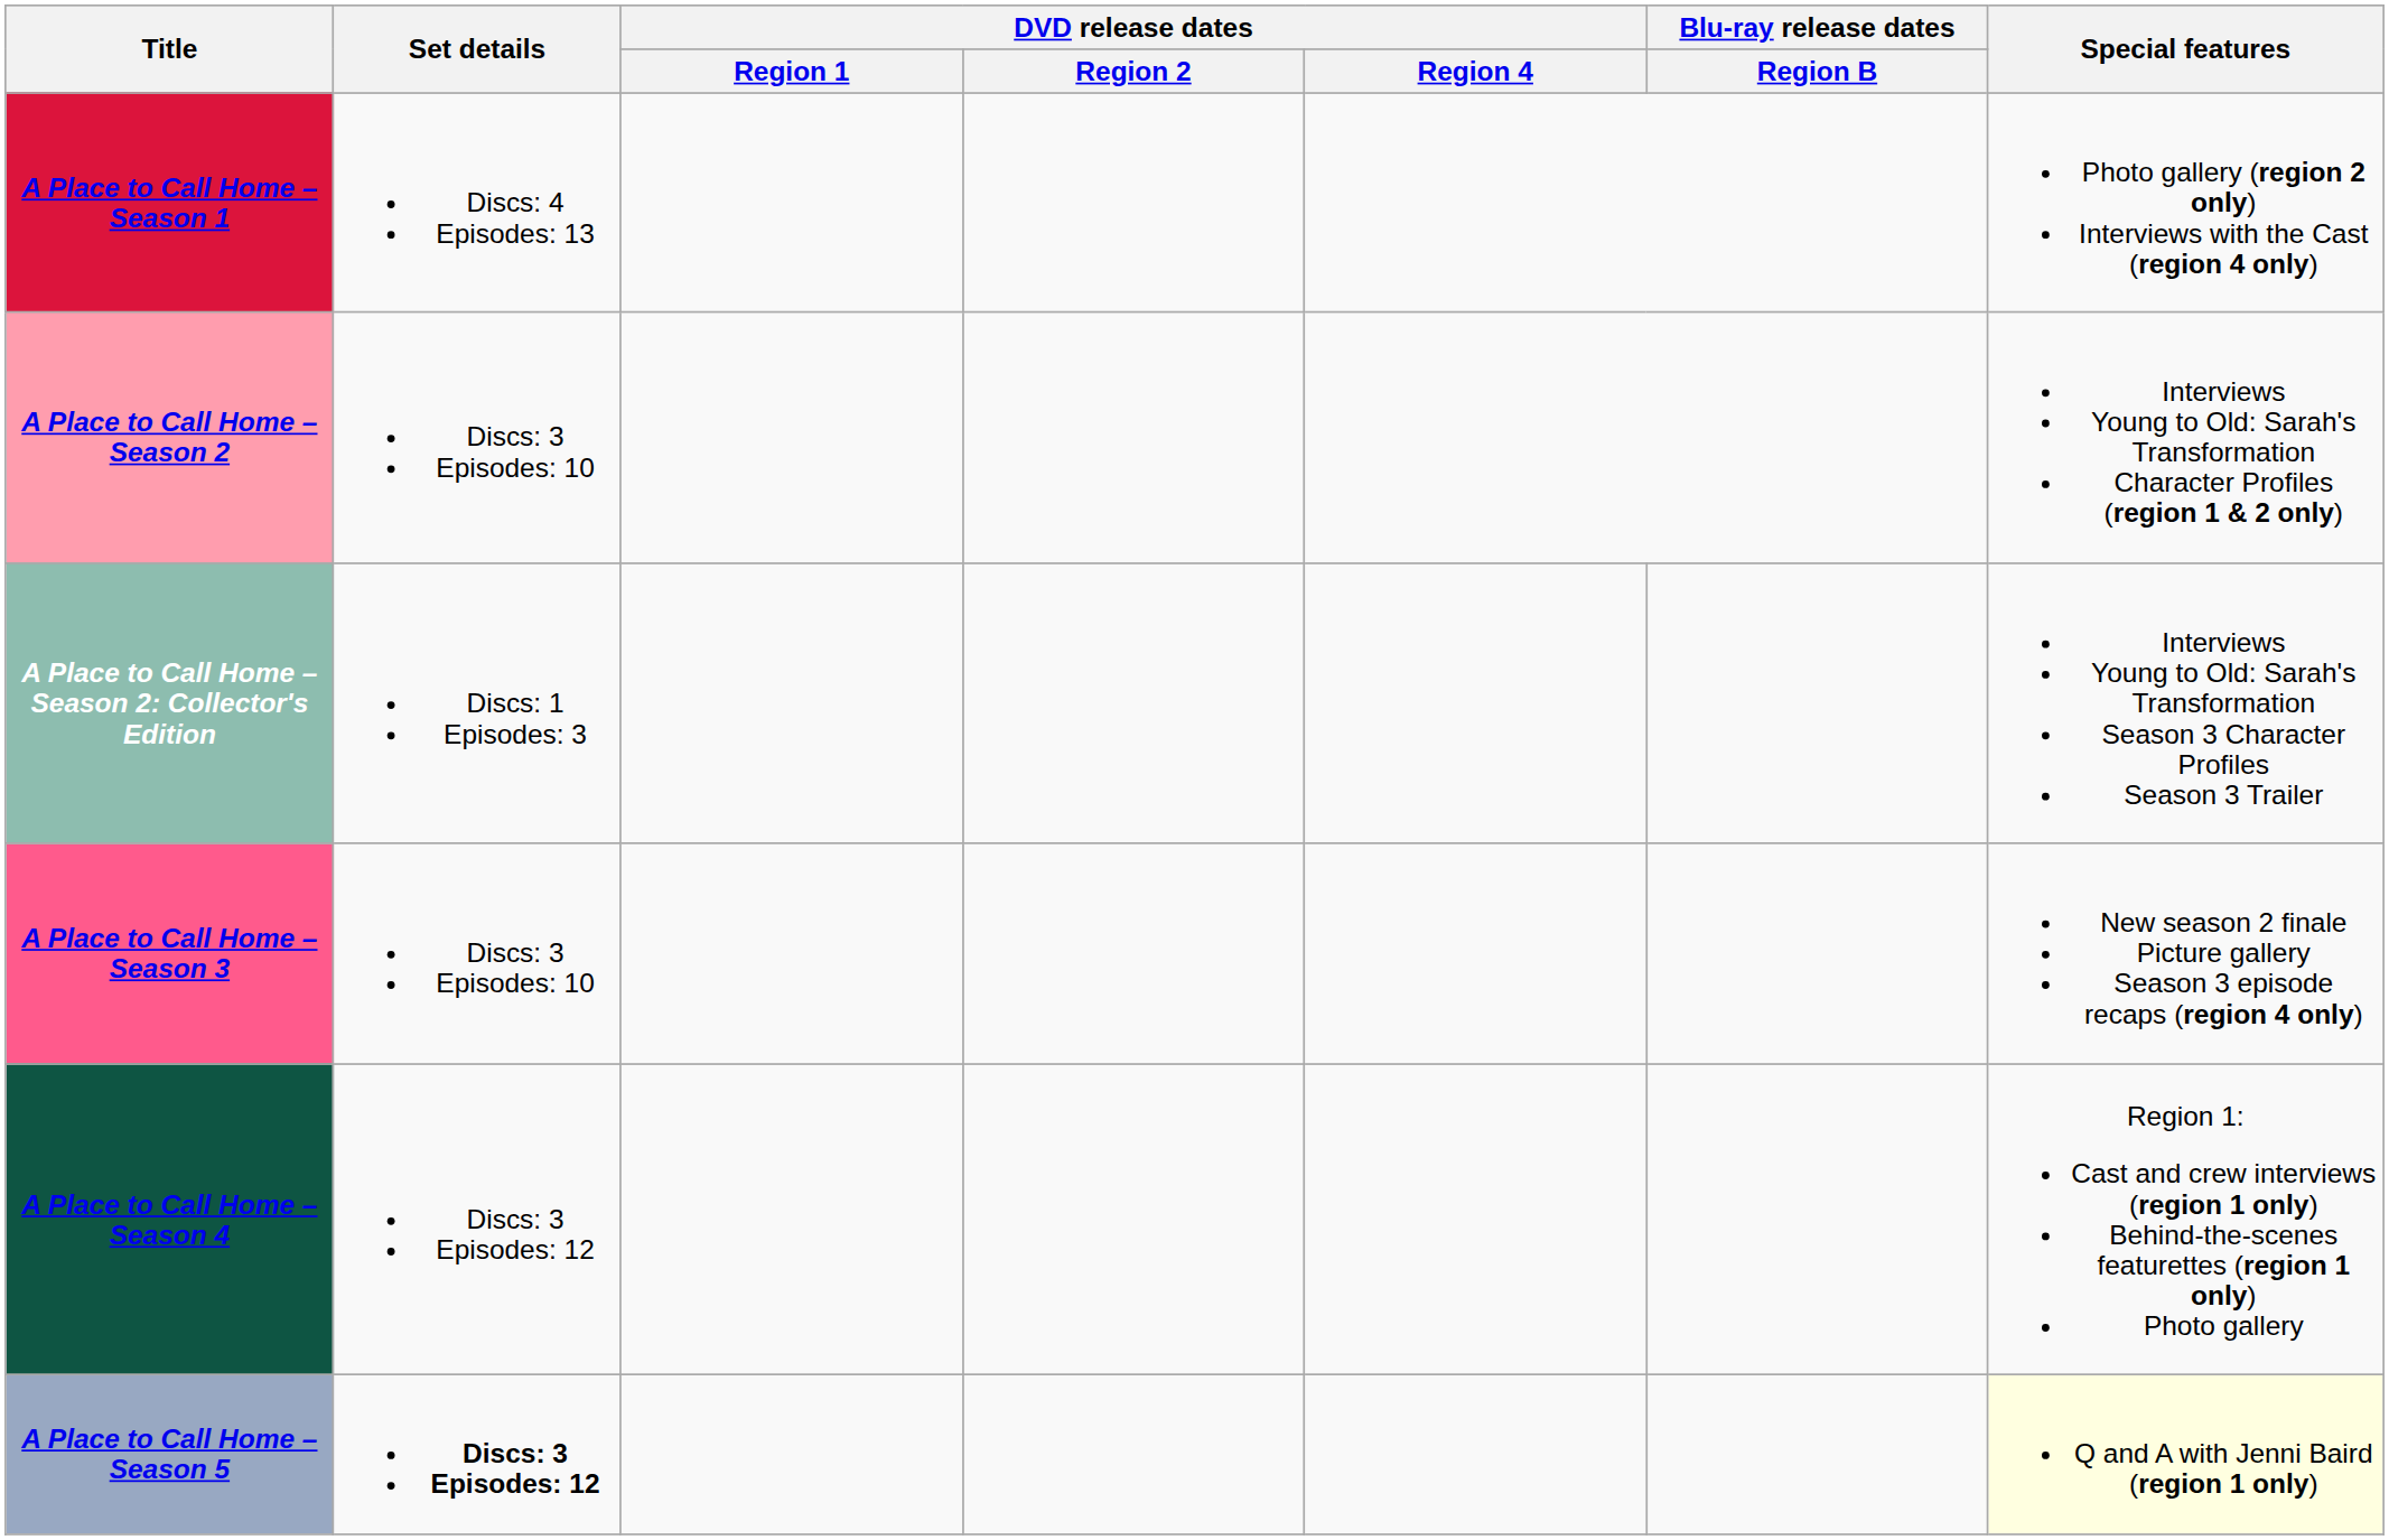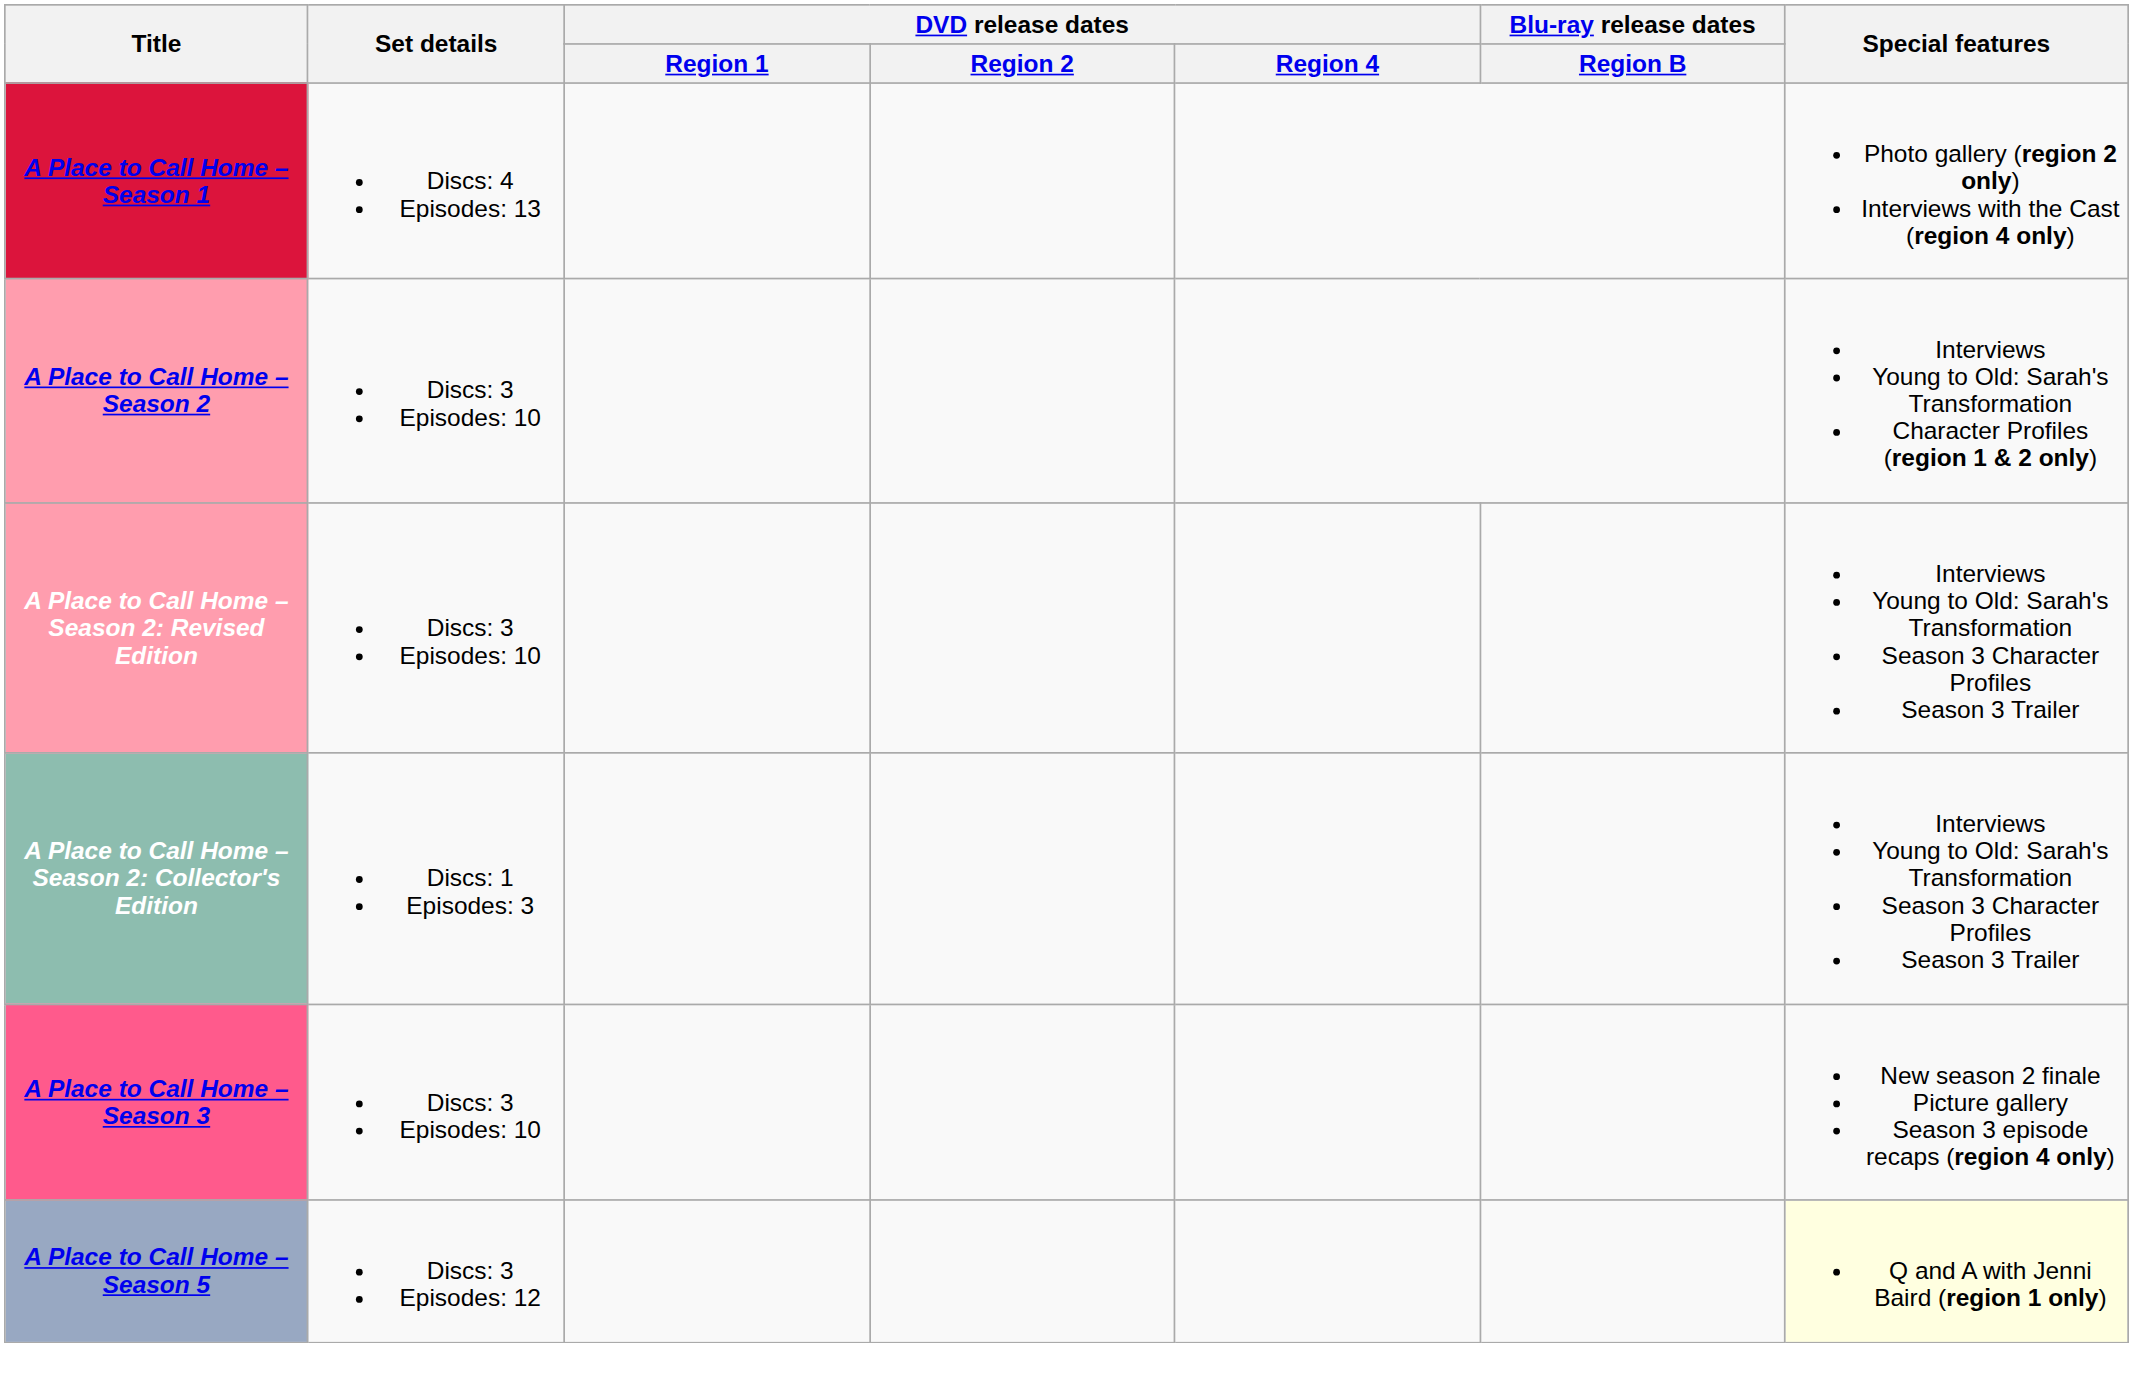+ row: A Place to Call Home – Season 2: Revised Edition | Discs: 3 Episodes: 10 | Interviews Young to Old: Sarah's Transformation Season 3 Character Profiles Season 3 Trailer
- row: A Place to Call Home – Season 4 | Discs: 3 Episodes: 12 | Region 1: Cast and crew interviews (region 1 only) Behind-the-scenes featurettes (region 1 only) Photo gallery
A Place to Call Home – Season 5 | Set details: bold -> normal
